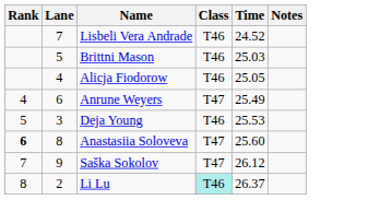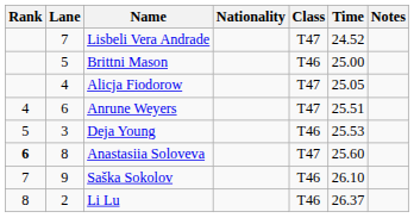+ column: Nationality
Lisbeli Vera Andrade | Class: T46 -> T47
Brittni Mason | Time: 25.03 -> 25.00
Alicja Fiodorow | Class: T46 -> T47
Anrune Weyers | Time: 25.49 -> 25.51
Saška Sokolov | Class: T47 -> T46
Saška Sokolov | Time: 26.12 -> 26.10
Li Lu | Class: paleturquoise background -> no background
